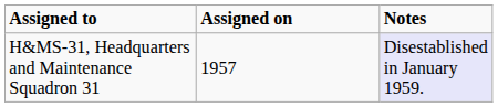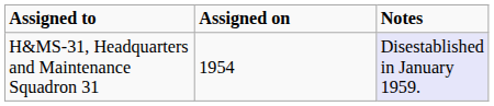H&MS-31, Headquarters and Maintenance Squadron 31 | Assigned on: 1957 -> 1954
